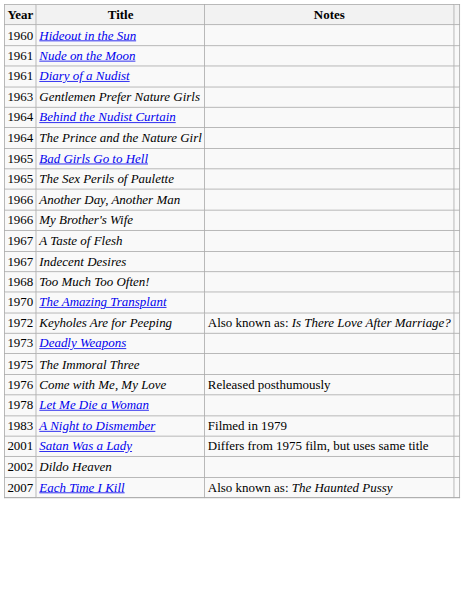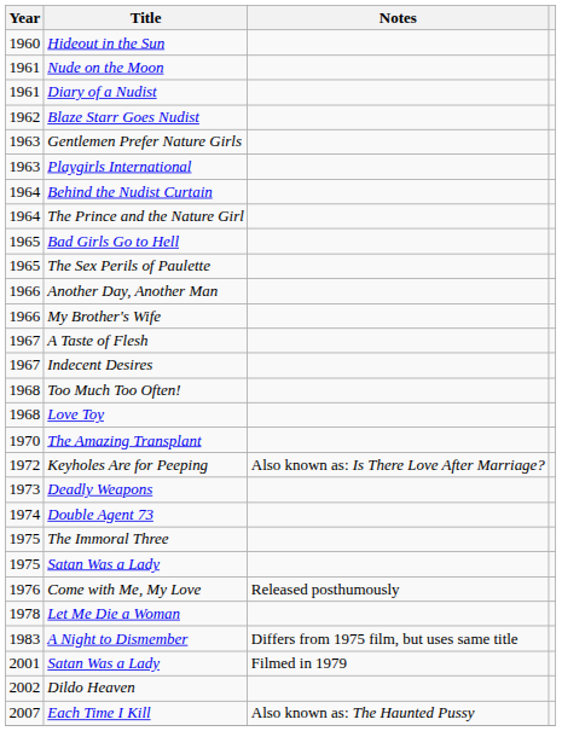+ row: 1962 | Blaze Starr Goes Nudist
+ row: 1963 | Playgirls International
+ row: 1968 | Love Toy
+ row: 1974 | Double Agent 73
+ row: 1975 | Satan Was a Lady
A Night to Dismember | Notes: Filmed in 1979 -> Differs from 1975 film, but uses same title
2001 / Satan Was a Lady | Notes: Differs from 1975 film, but uses same title -> Filmed in 1979
